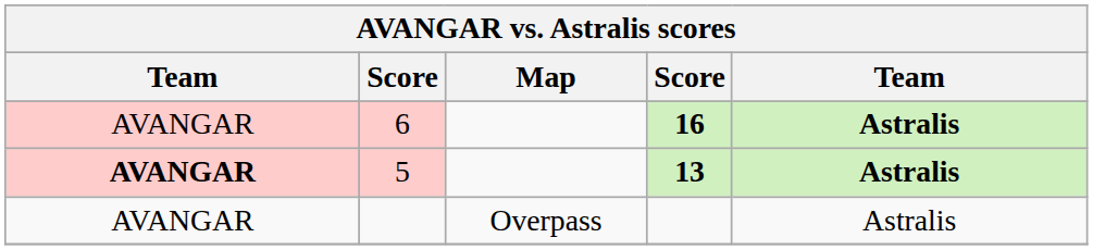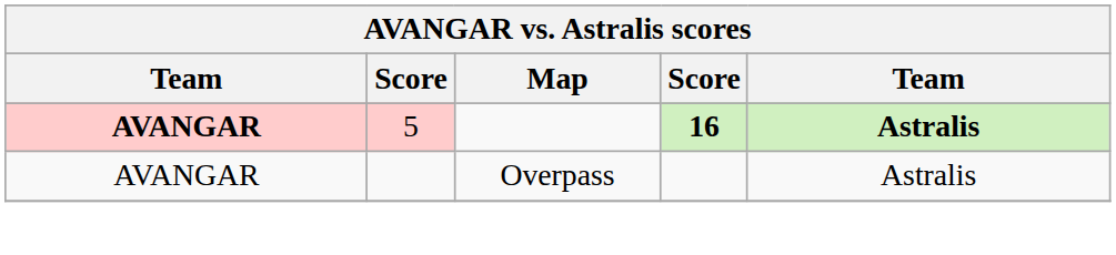- row: AVANGAR | 6 | 16 | Astralis
5 | column 4: 13 -> 16
